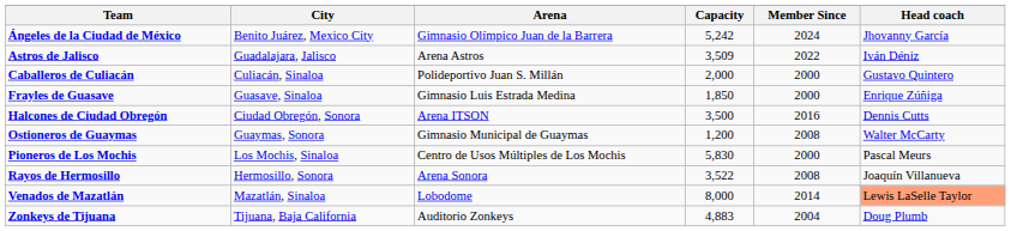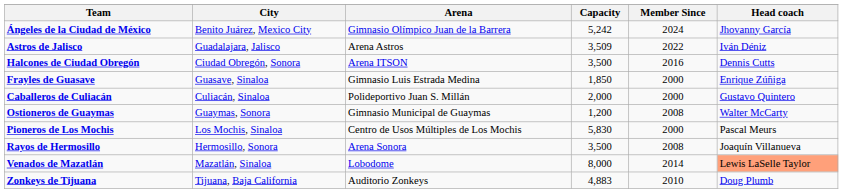rows swapped: Caballeros de Culiacán <-> Halcones de Ciudad Obregón
Rayos de Hermosillo | Capacity: 3,522 -> 3,500
Zonkeys de Tijuana | Member Since: 2004 -> 2010
